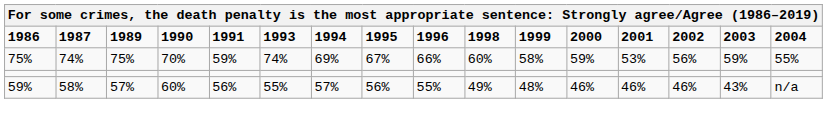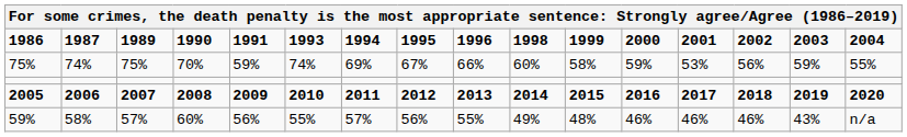+ row: 2005 | 2006 | 2007 | 2008 | 2009 | 2010 | 2011 | 2012 | 2013 | 2014 | 2015 | 2016 | 2017 | 2018 | 2019 | 2020
